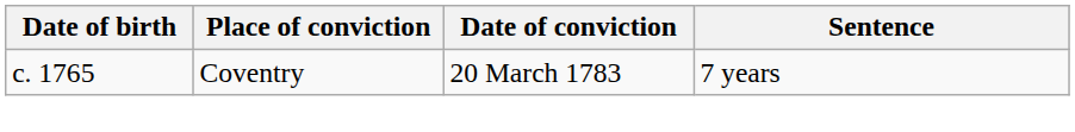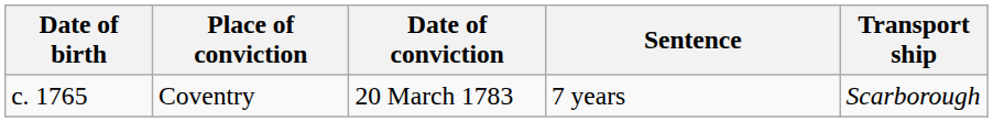+ column: Transport ship | Scarborough
